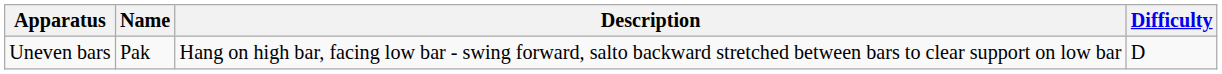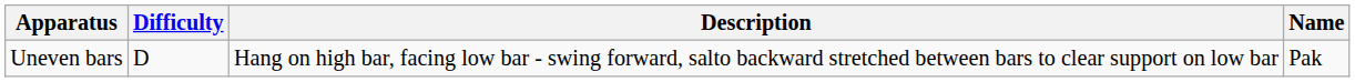columns swapped: Name <-> Difficulty
